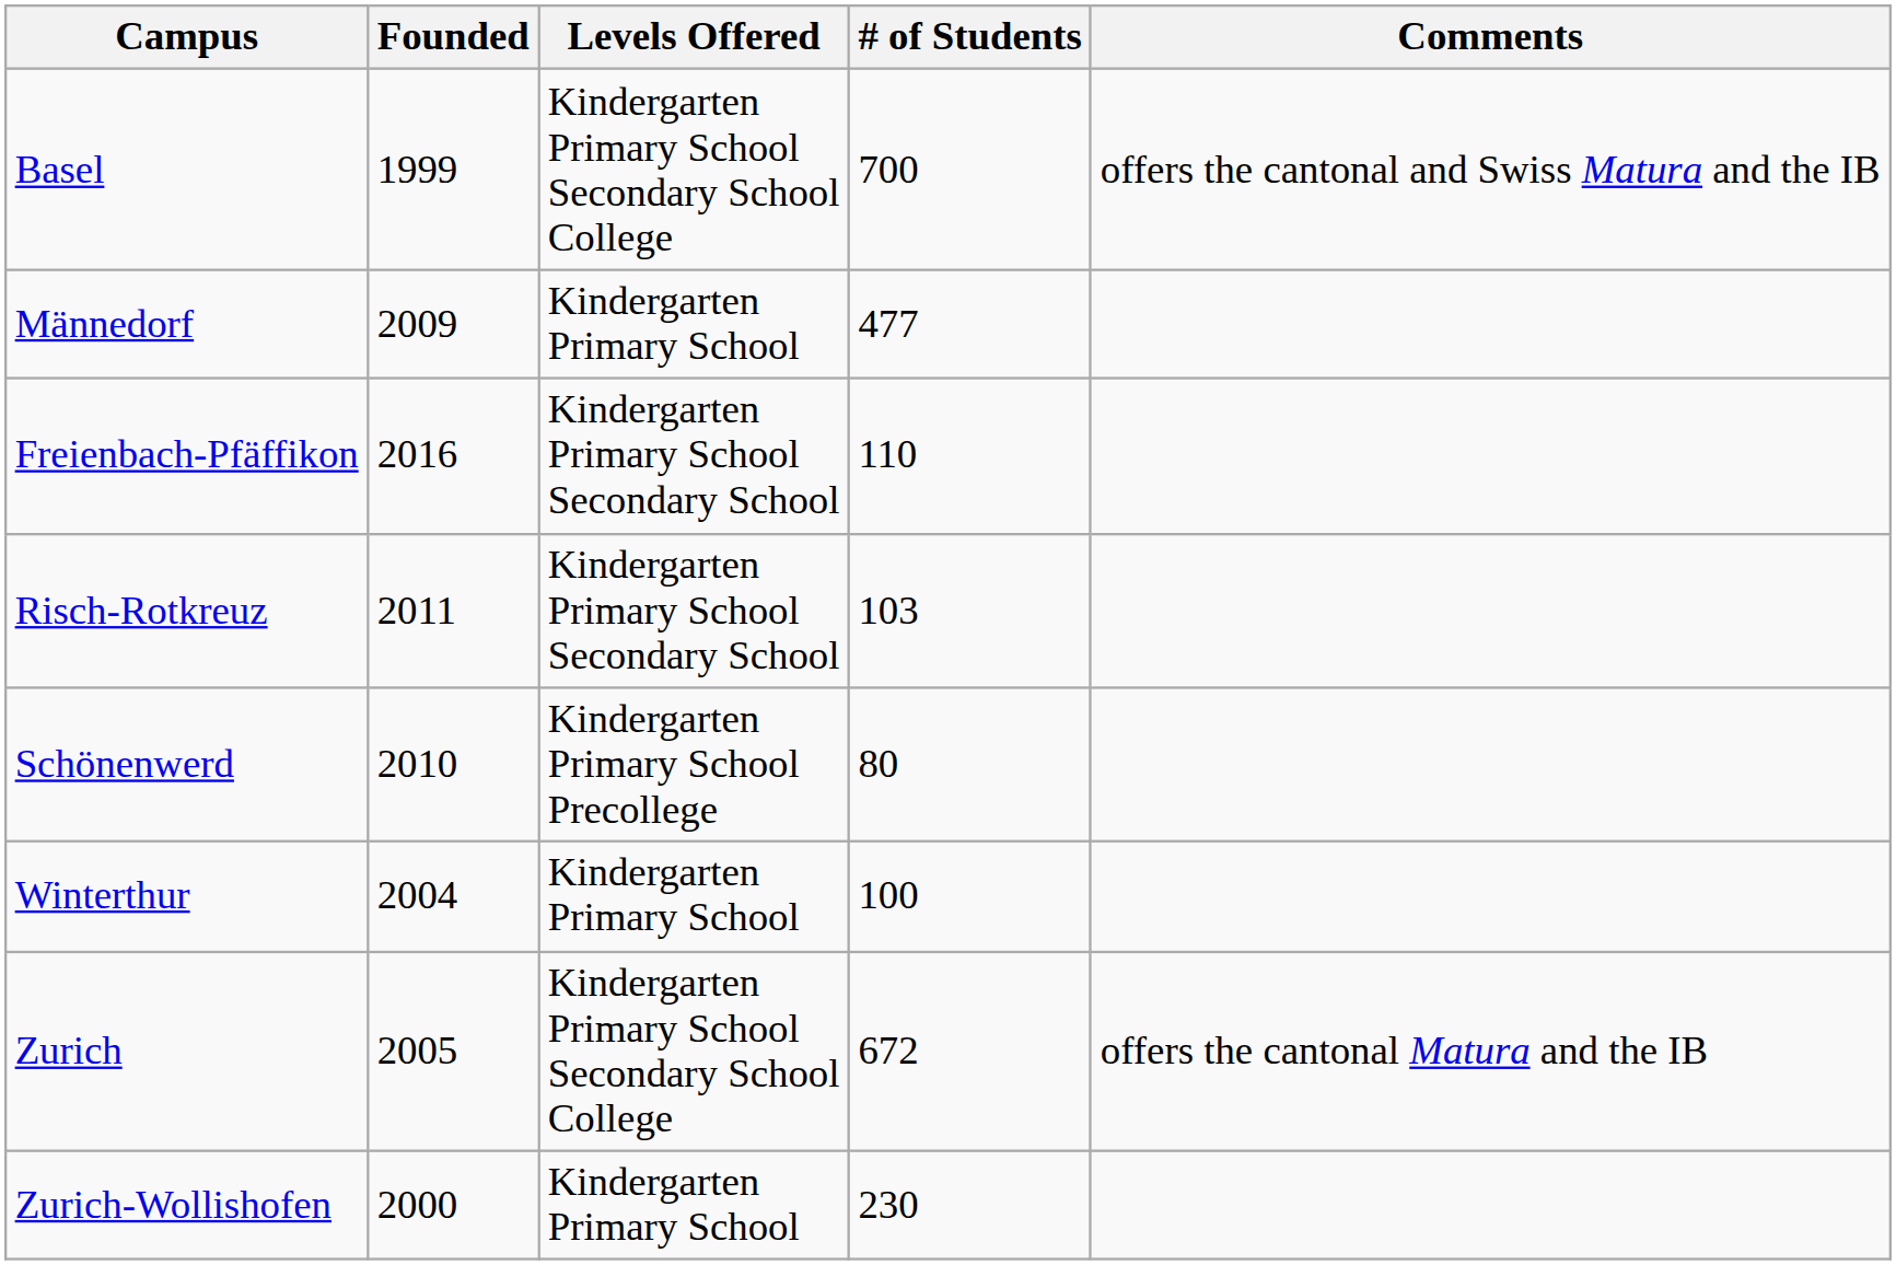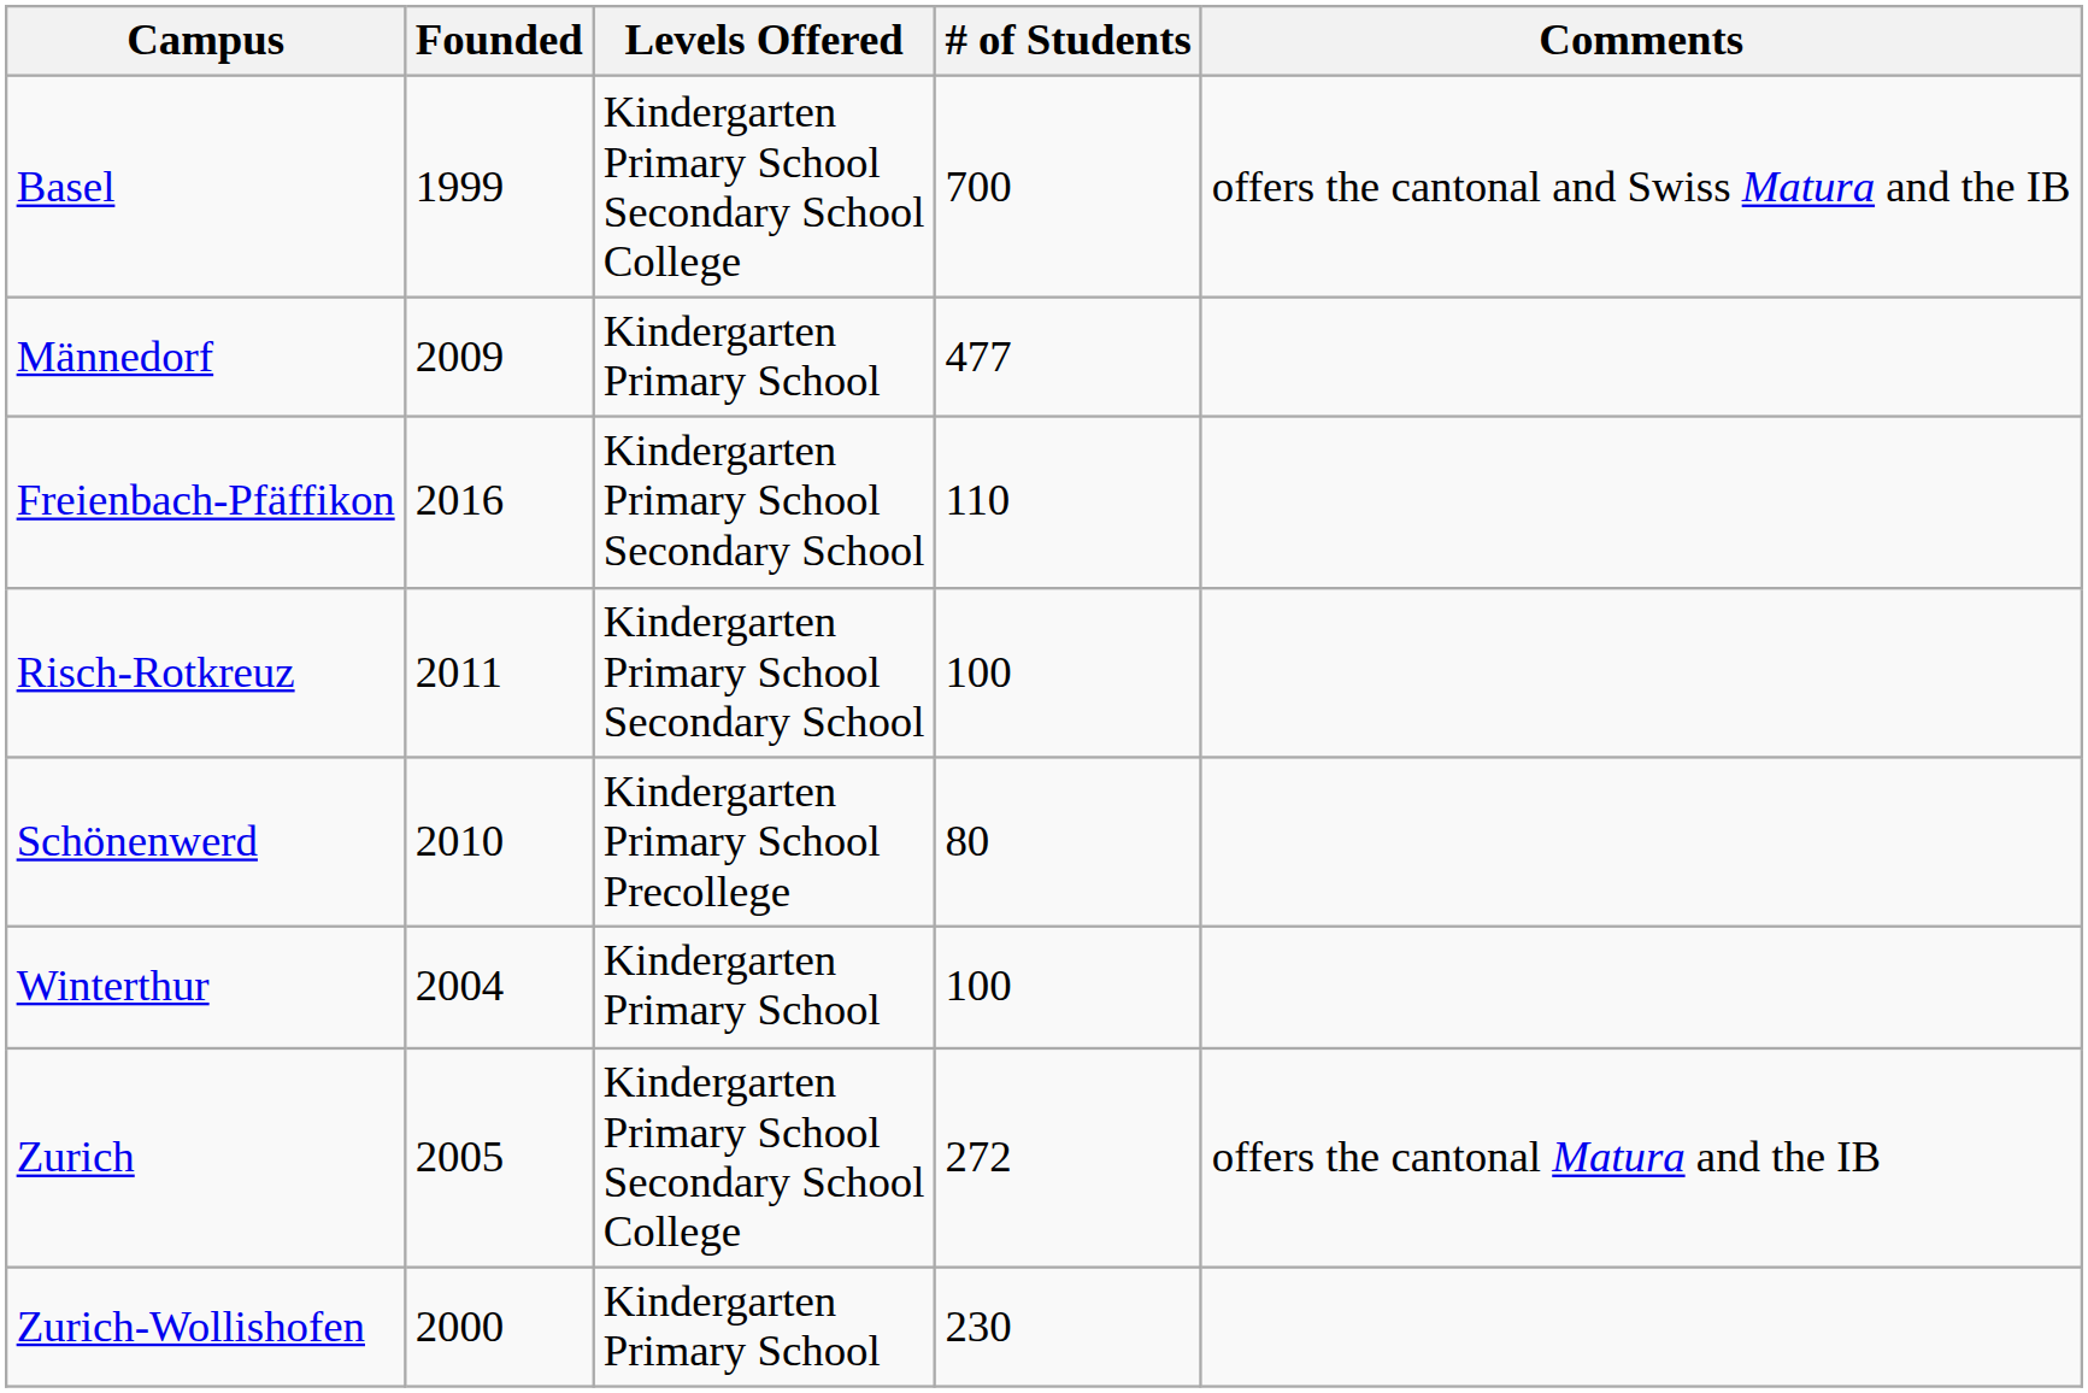Risch-Rotkreuz | # of Students: 103 -> 100
Zurich | # of Students: 672 -> 272
